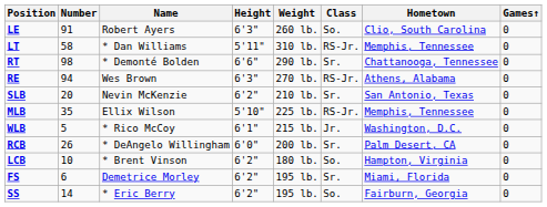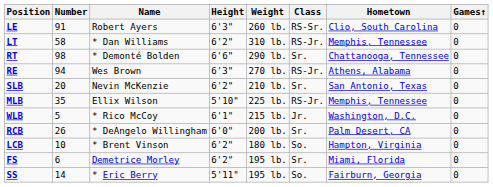LE | Class: So. -> RS-Sr.
LT | Height: 5'11" -> 6'2"
SS | Height: 6'2" -> 5'11"
